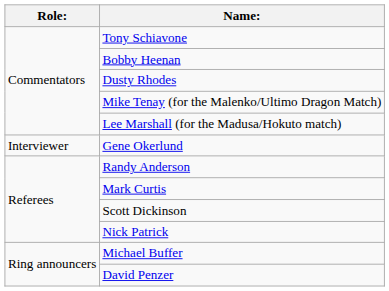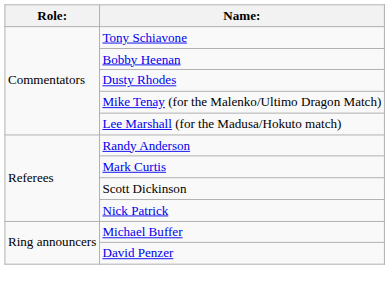- row: Interviewer | Gene Okerlund
